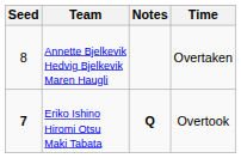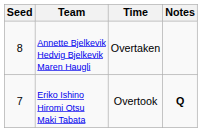columns swapped: Time <-> Notes
Eriko Ishino Hiromi Otsu Maki Tabata | Seed: bold -> normal
